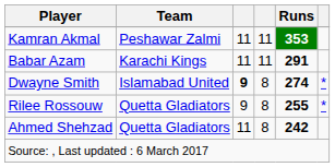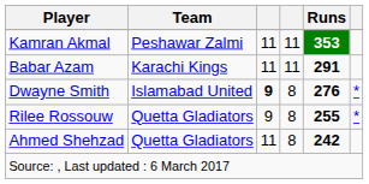Dwayne Smith | Runs: 274 -> 276
